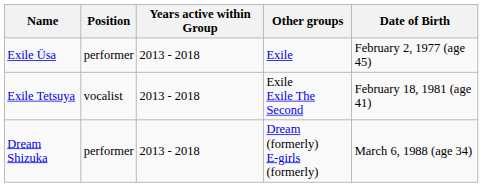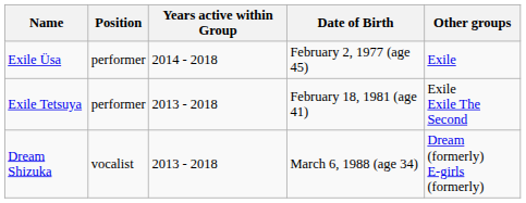columns swapped: Date of Birth <-> Other groups
Exile Üsa | Years active within Group: 2013 - 2018 -> 2014 - 2018
Exile Tetsuya | Position: vocalist -> performer
Dream Shizuka | Position: performer -> vocalist
